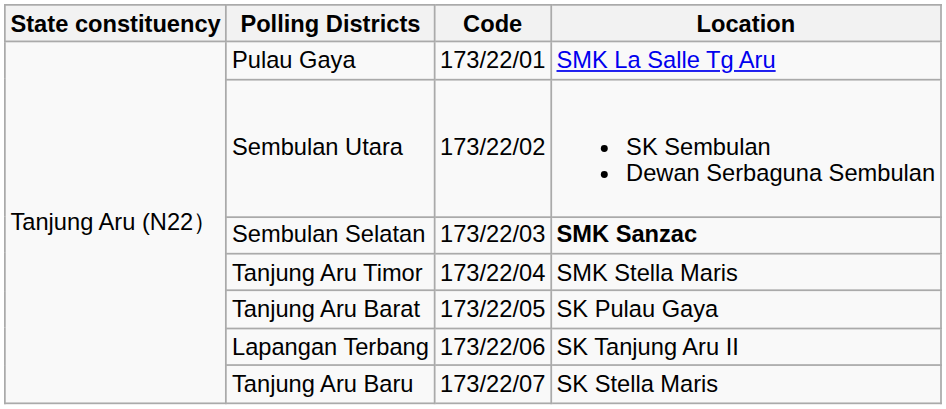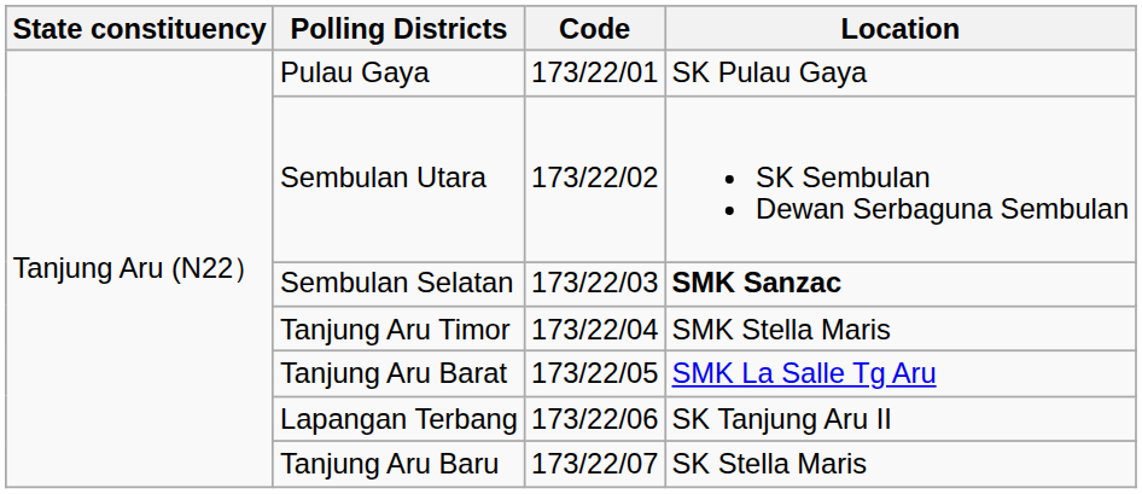Pulau Gaya | Location: SMK La Salle Tg Aru -> SK Pulau Gaya
Tanjung Aru Barat | Location: SK Pulau Gaya -> SMK La Salle Tg Aru
